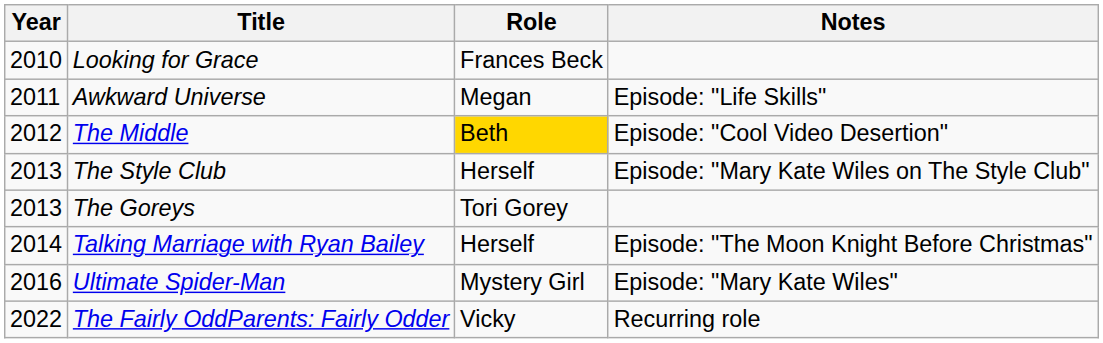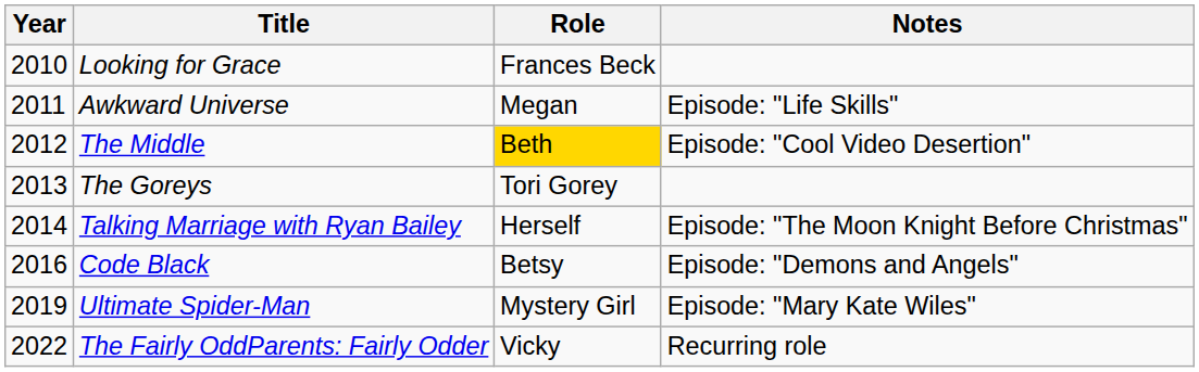- row: 2013 | The Style Club | Herself | Episode: "Mary Kate Wiles on The Style Club"
+ row: 2016 | Code Black | Betsy | Episode: "Demons and Angels"
Ultimate Spider-Man | Year: 2016 -> 2019
